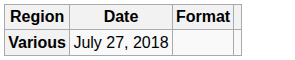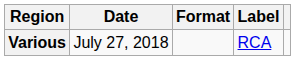+ column: Label | RCA
